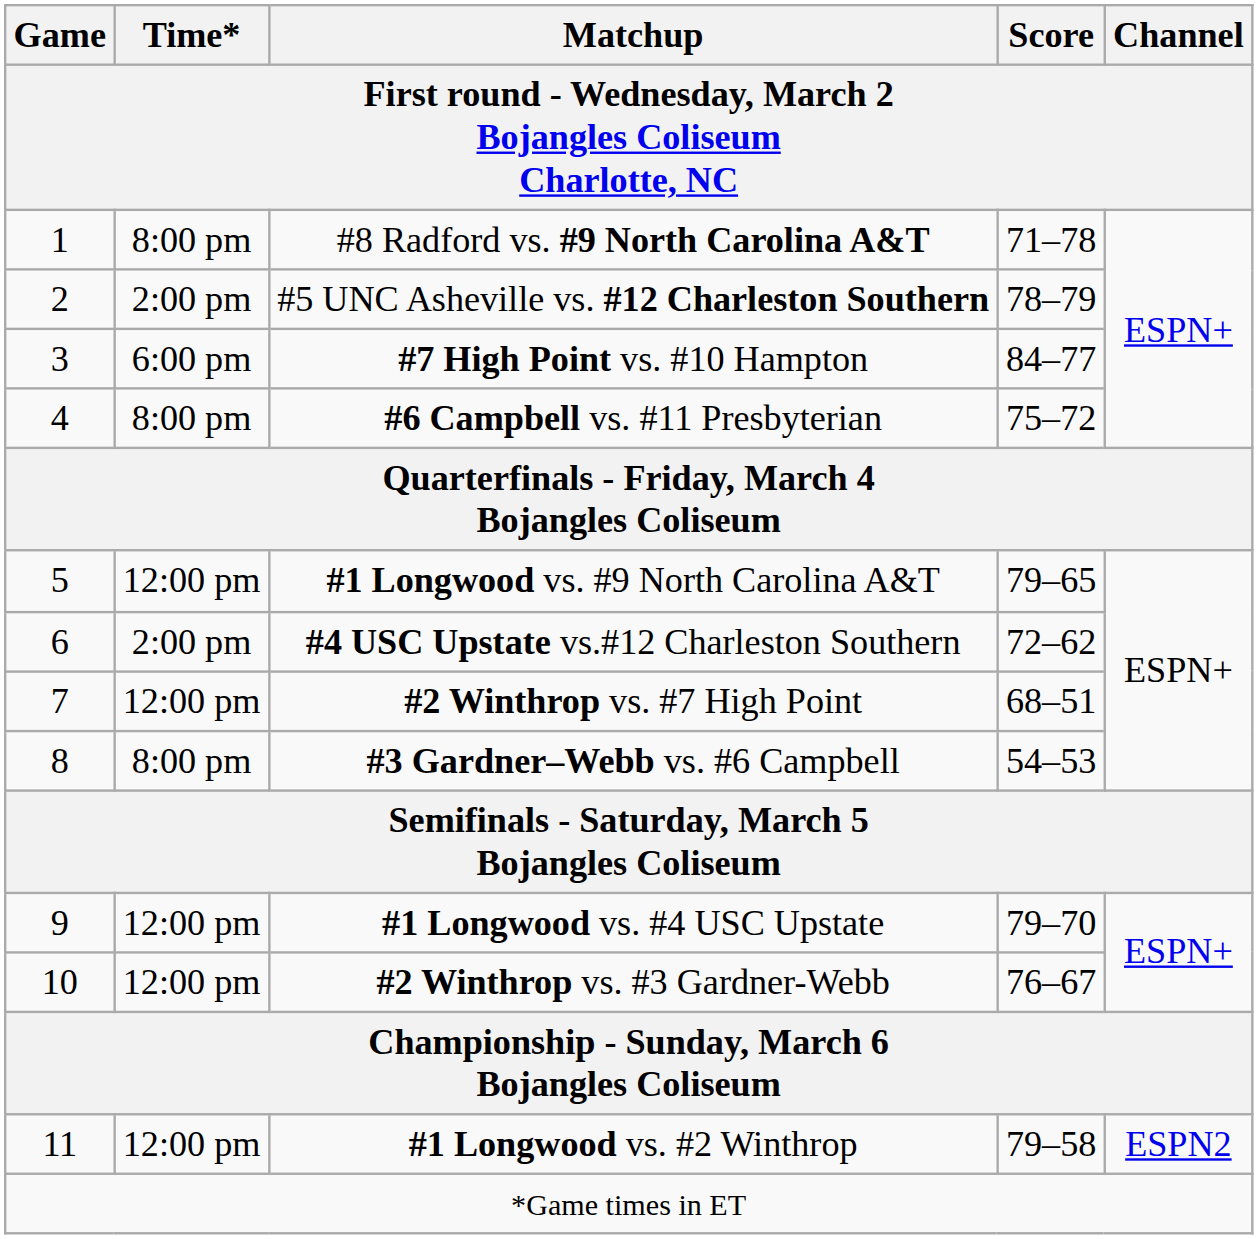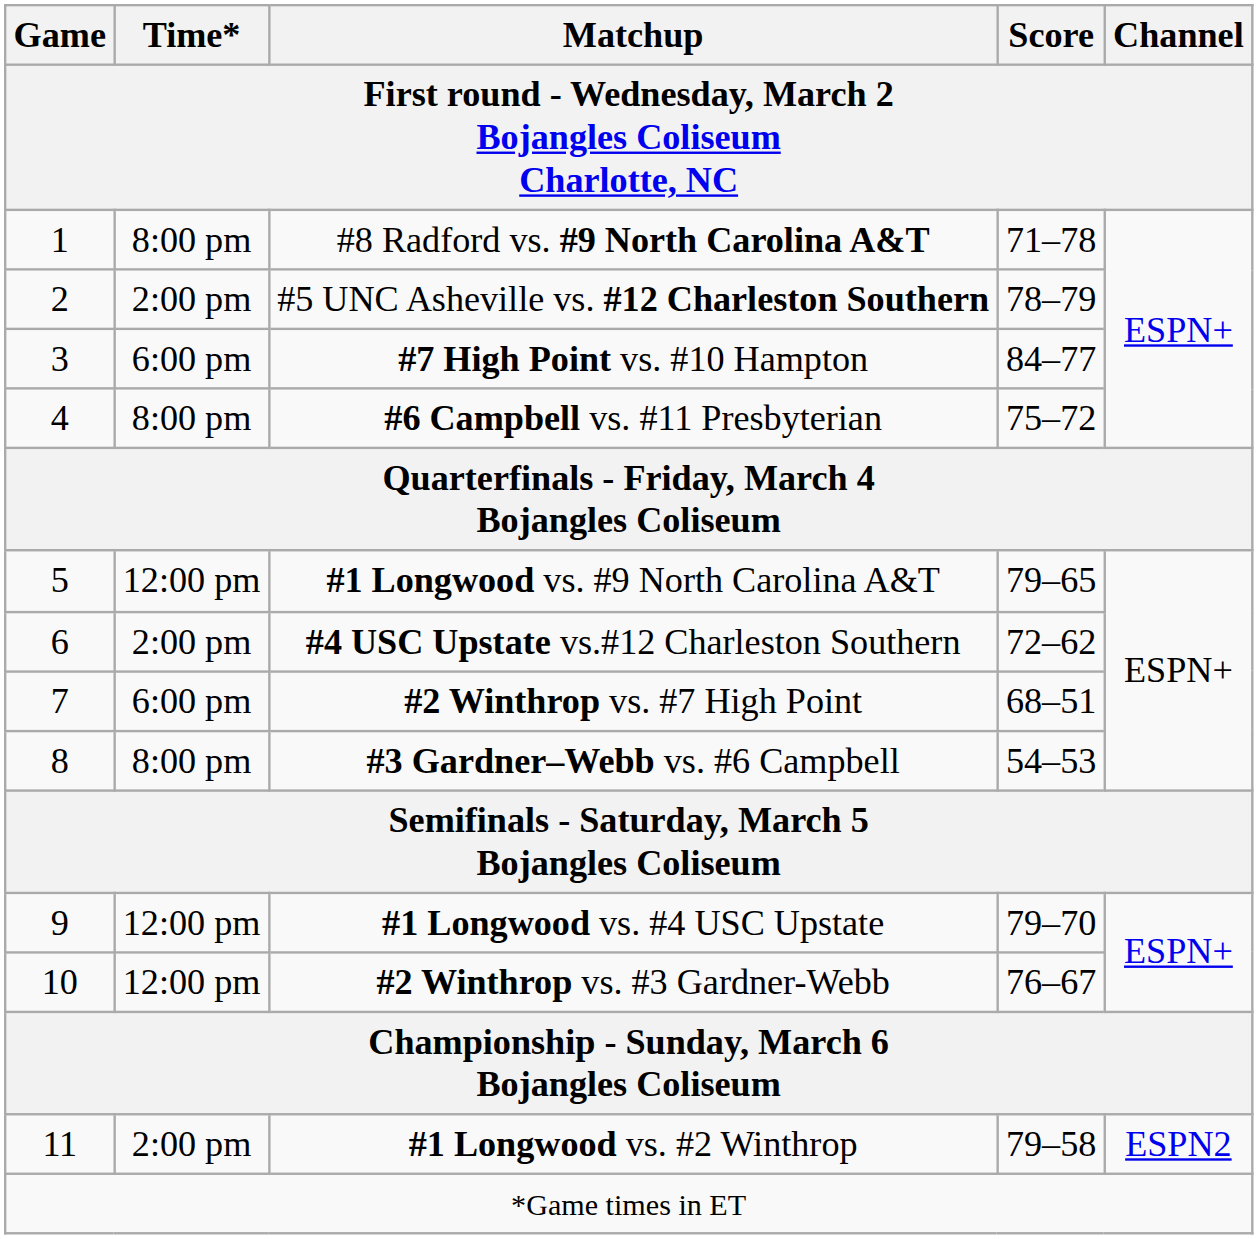#2 Winthrop vs. #7 High Point | Time*: 12:00 pm -> 6:00 pm
#1 Longwood vs. #2 Winthrop | Time*: 12:00 pm -> 2:00 pm
